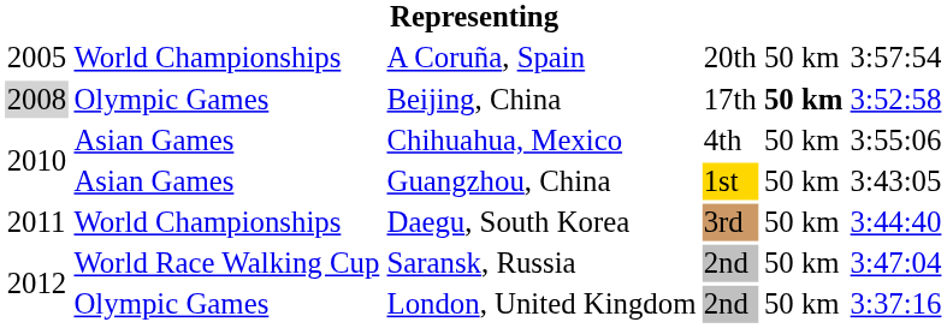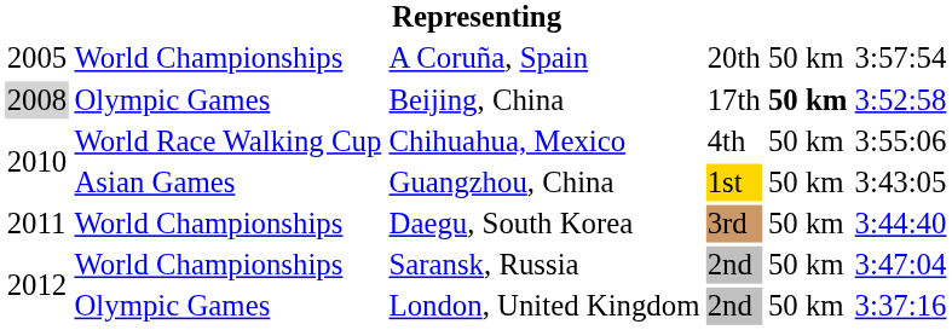Chihuahua, Mexico | column 2: Asian Games -> World Race Walking Cup
Saransk, Russia | column 2: World Race Walking Cup -> World Championships
